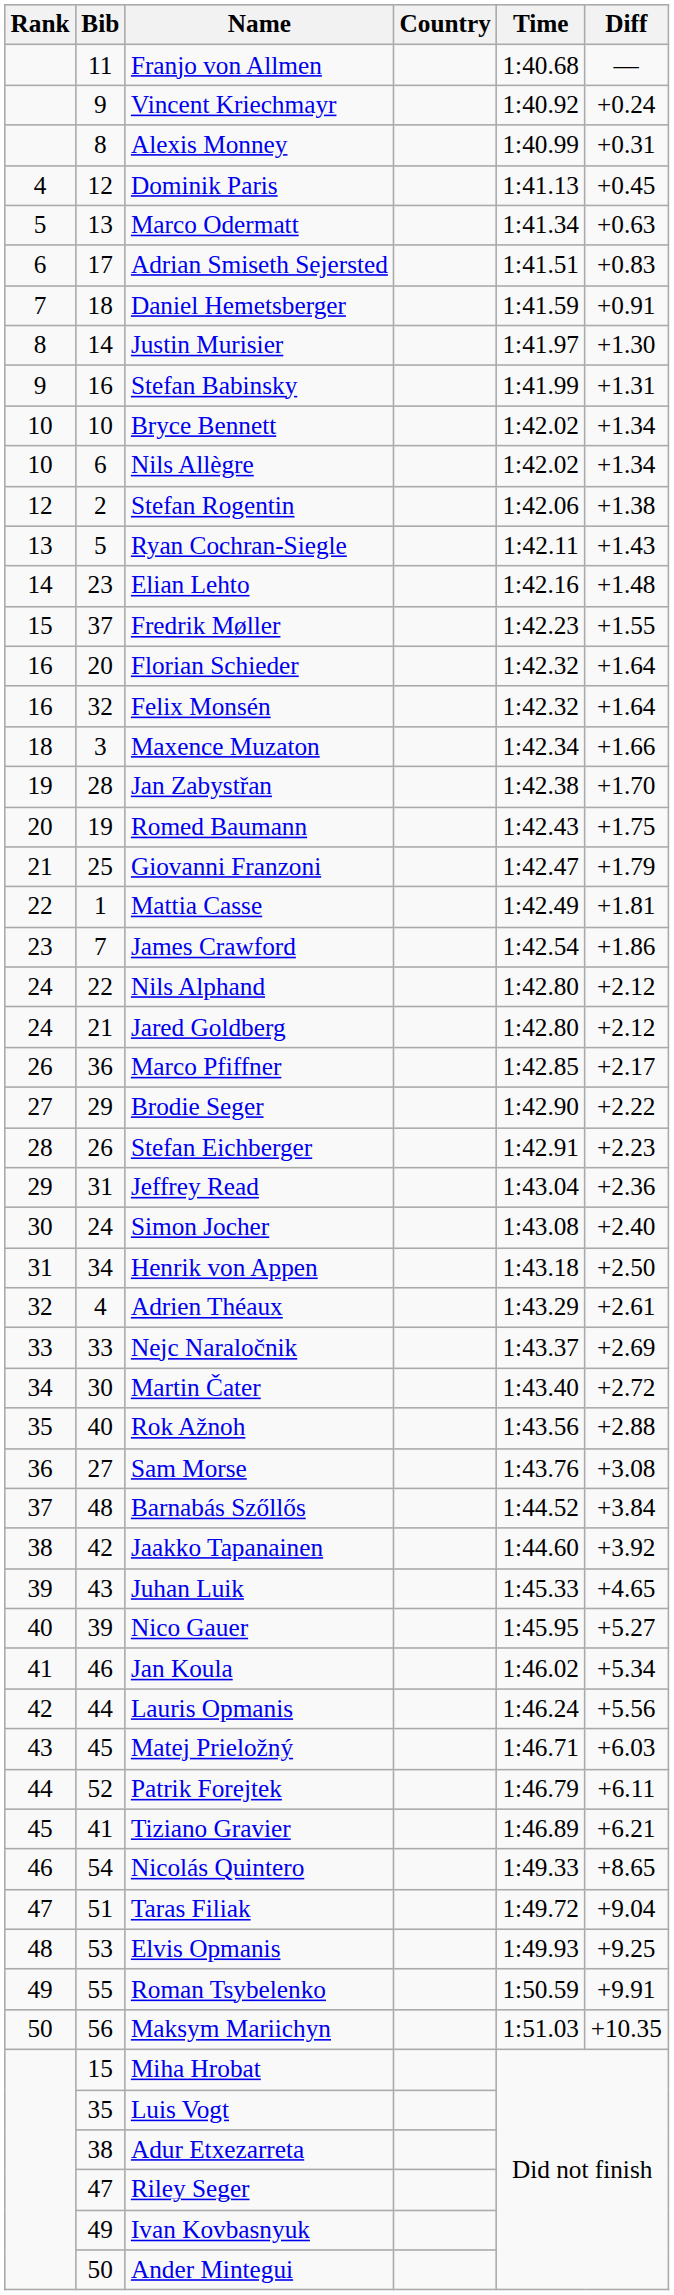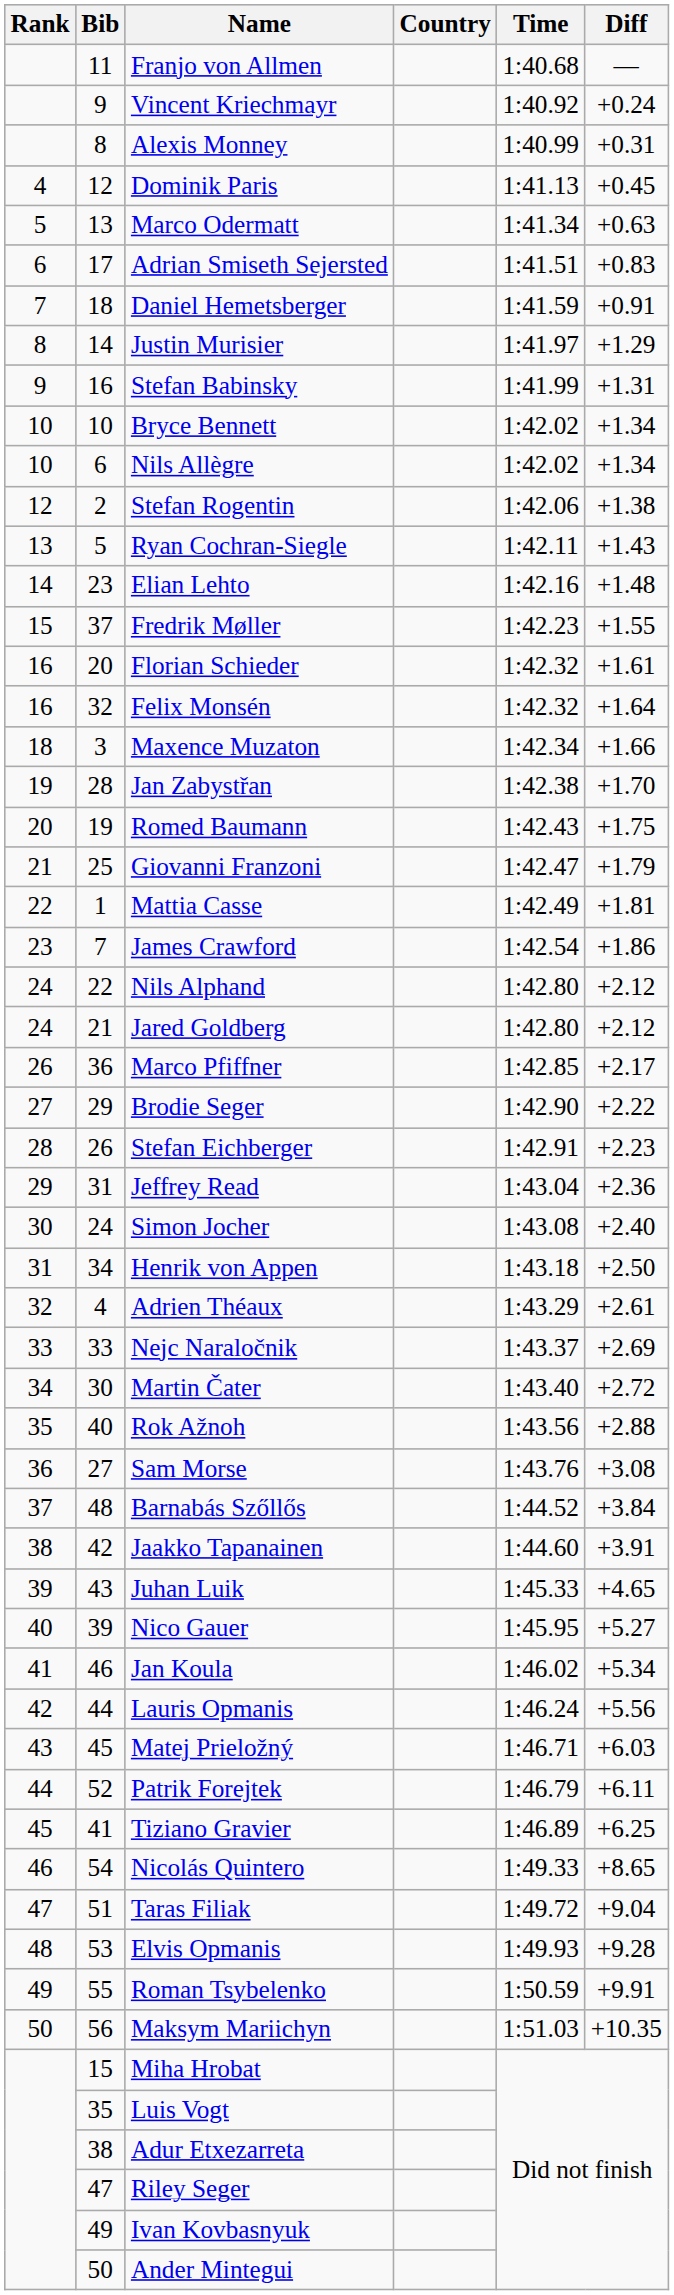Justin Murisier | Diff: +1.30 -> +1.29
Florian Schieder | Diff: +1.64 -> +1.61
Jaakko Tapanainen | Diff: +3.92 -> +3.91
Tiziano Gravier | Diff: +6.21 -> +6.25
Elvis Opmanis | Diff: +9.25 -> +9.28
